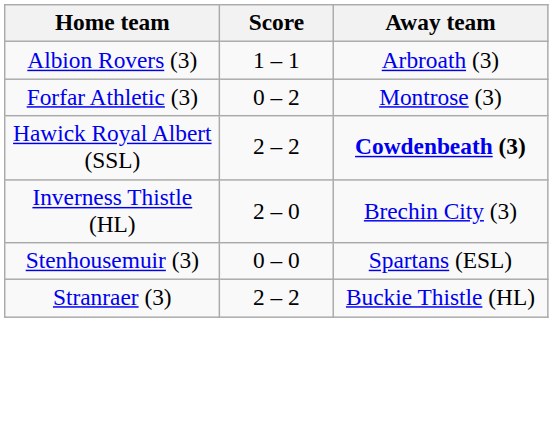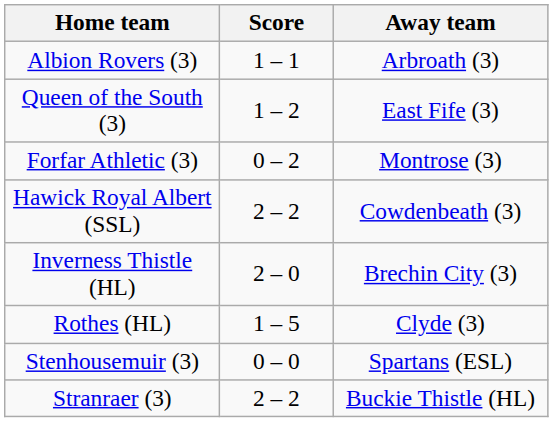+ row: Queen of the South (3) | 1 – 2 | East Fife (3)
Hawick Royal Albert (SSL) | Away team: bold -> normal
+ row: Rothes (HL) | 1 – 5 | Clyde (3)
